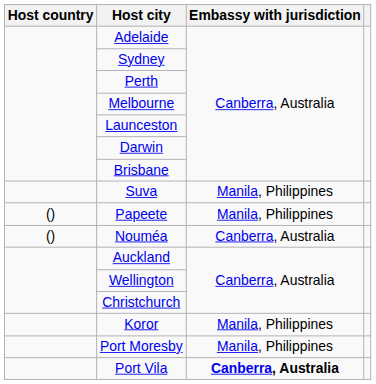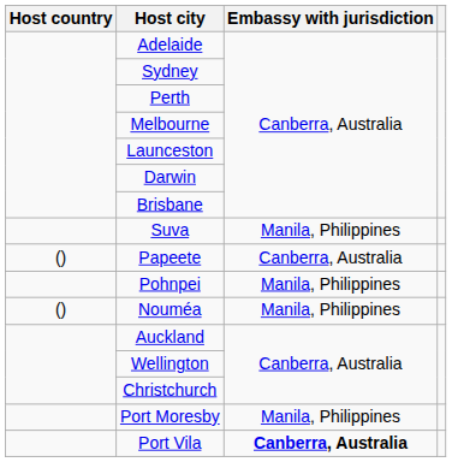Papeete | Embassy with jurisdiction: Manila, Philippines -> Canberra, Australia
+ row: Pohnpei | Manila, Philippines
Nouméa | Embassy with jurisdiction: Canberra, Australia -> Manila, Philippines
- row: Koror | Manila, Philippines
